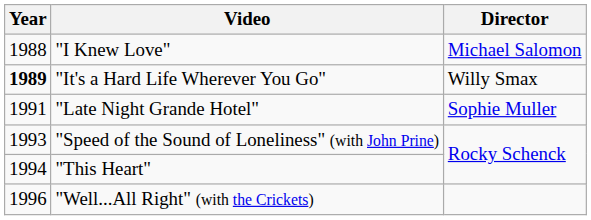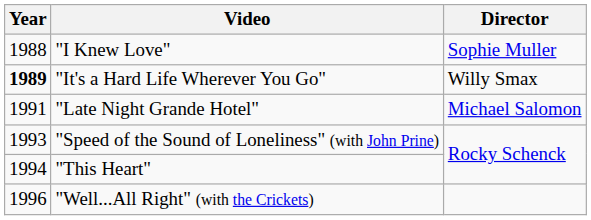"I Knew Love" | Director: Michael Salomon -> Sophie Muller
"Late Night Grande Hotel" | Director: Sophie Muller -> Michael Salomon
